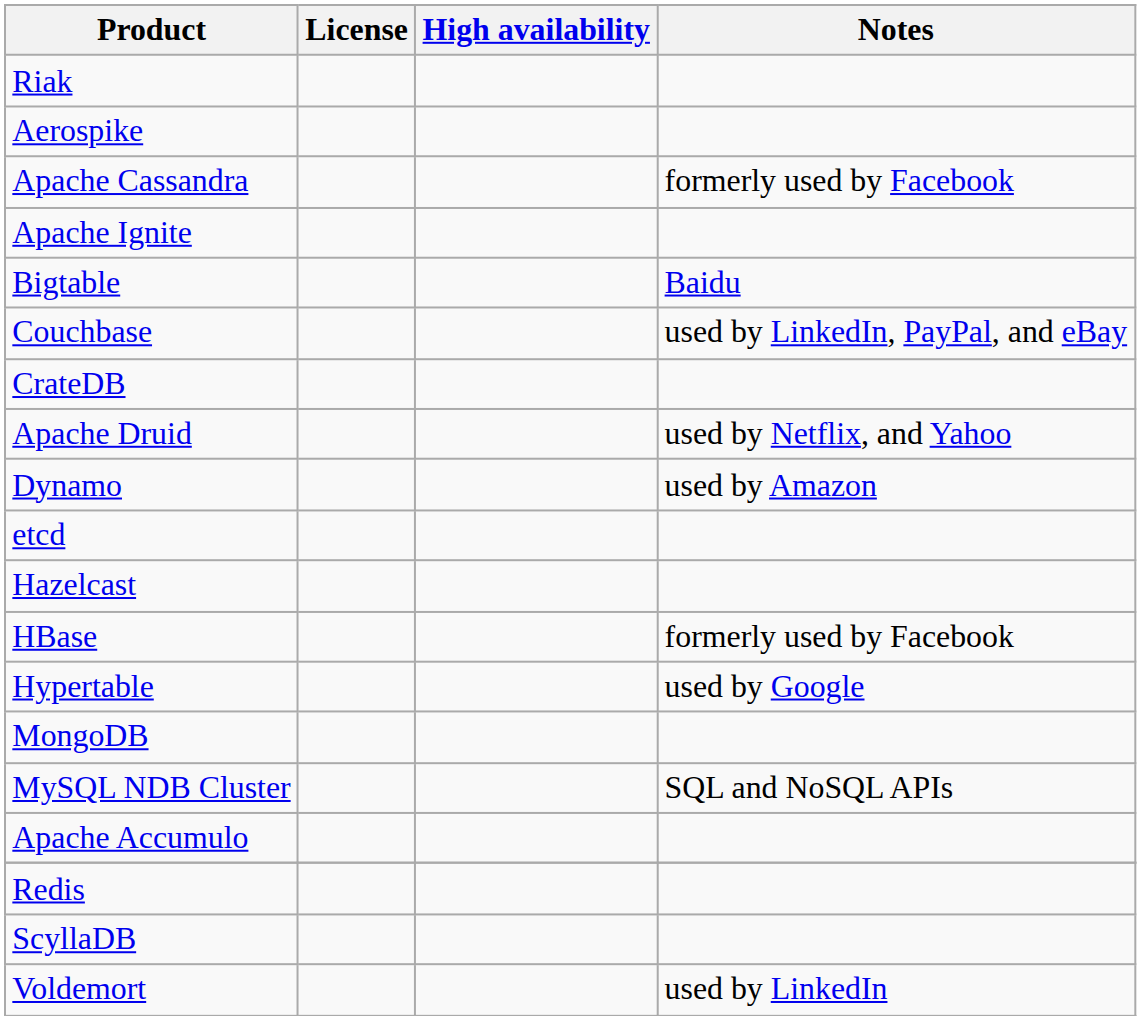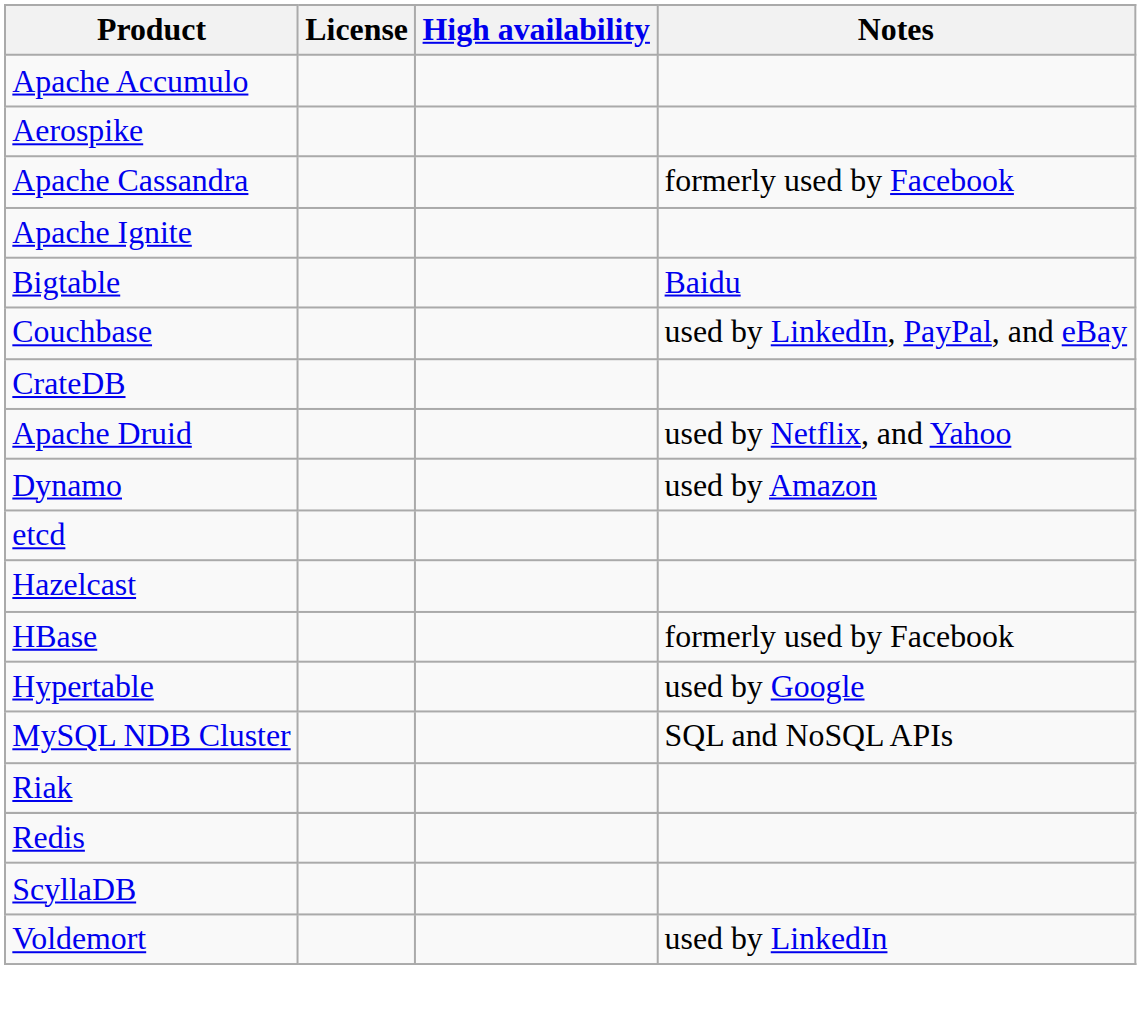rows swapped: Apache Accumulo <-> Riak
- row: MongoDB
